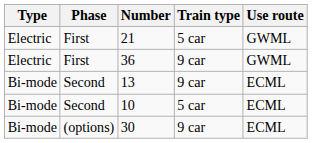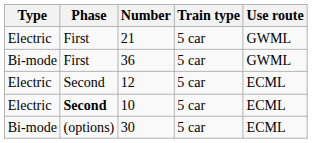36 | Type: Electric -> Bi-mode
36 | Train type: 9 car -> 5 car
+ row: Electric | Second | 12 | 5 car | ECML
- row: Bi-mode | Second | 13 | 9 car | ECML
10 | Type: Bi-mode -> Electric
10 | Phase: normal -> bold
30 | Train type: 9 car -> 5 car
